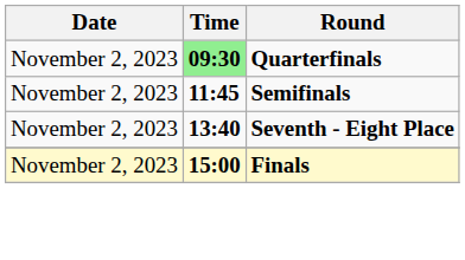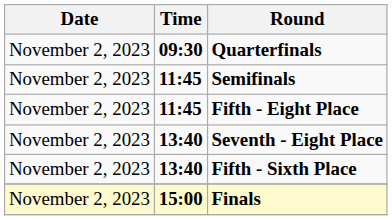Quarterfinals | Time: lightgreen background -> no background
+ row: November 2, 2023 | 11:45 | Fifth - Eight Place
+ row: November 2, 2023 | 13:40 | Fifth - Sixth Place
